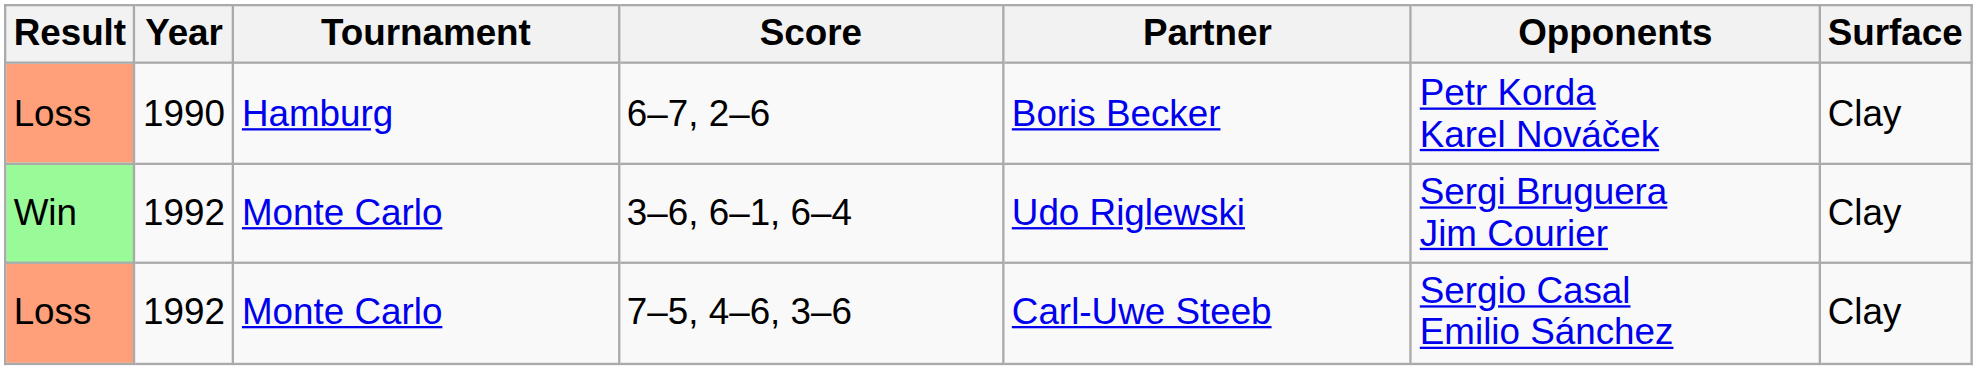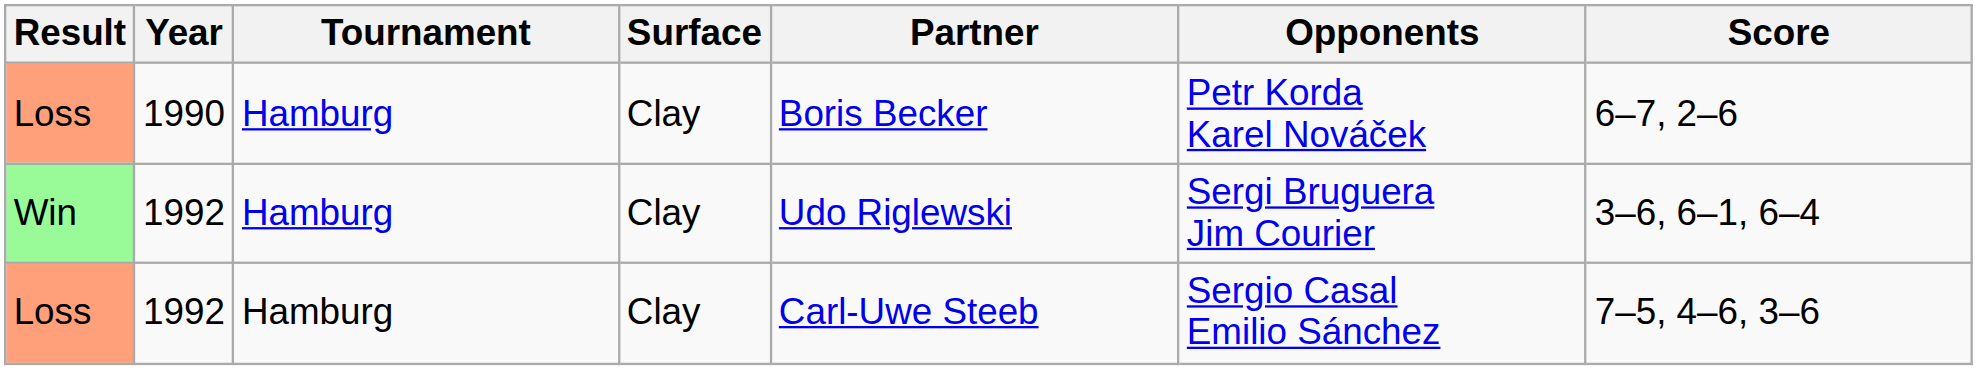columns swapped: Surface <-> Score
Win | Tournament: Monte Carlo -> Hamburg
Loss / 1992 | Tournament: Monte Carlo -> Hamburg
